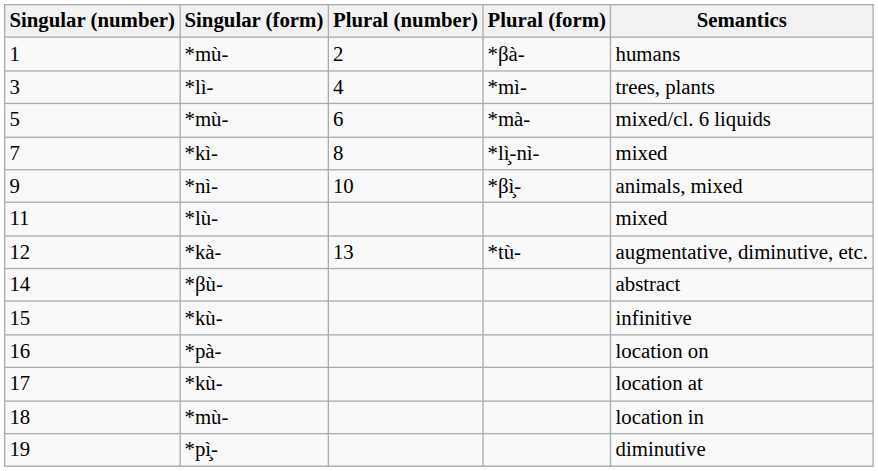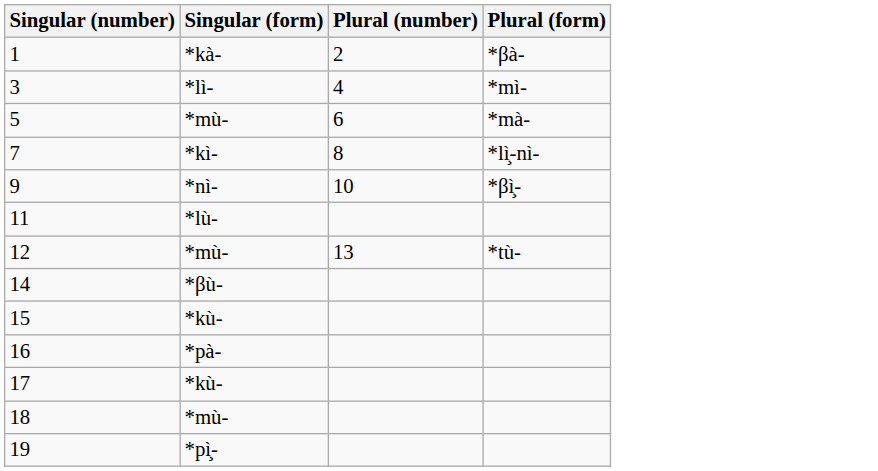- column: Semantics | humans | trees, plants | mixed/cl. 6 liquids | mixed | animals, mixed | mixed | augmentative, diminutive, etc. | abstract | infinitive | location on | location at | location in | diminutive
1 | Singular (form): *mù- -> *kà-
12 | Singular (form): *kà- -> *mù-
